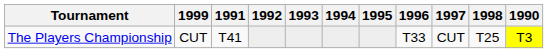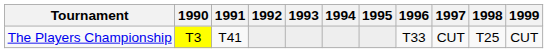columns swapped: 1990 <-> 1999
